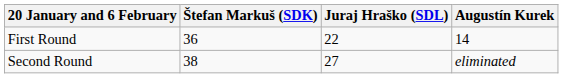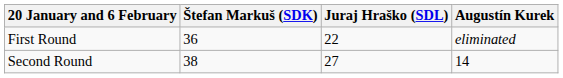First Round | Augustín Kurek: 14 -> eliminated
Second Round | Augustín Kurek: eliminated -> 14
